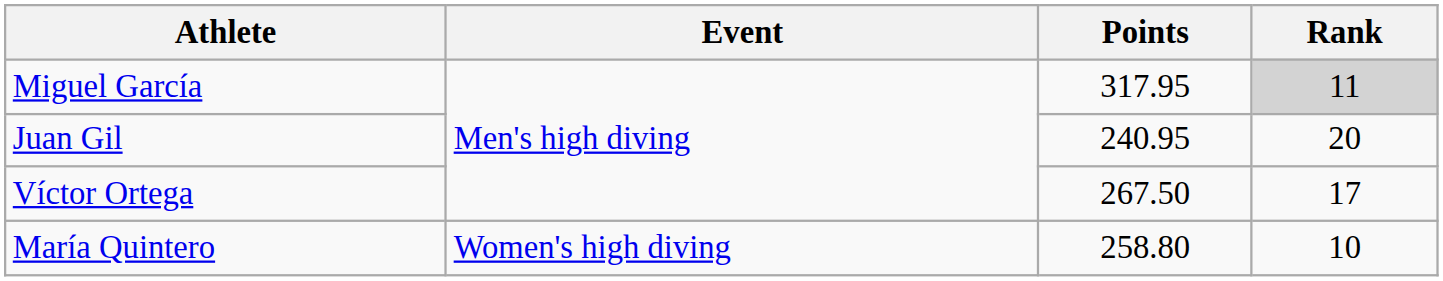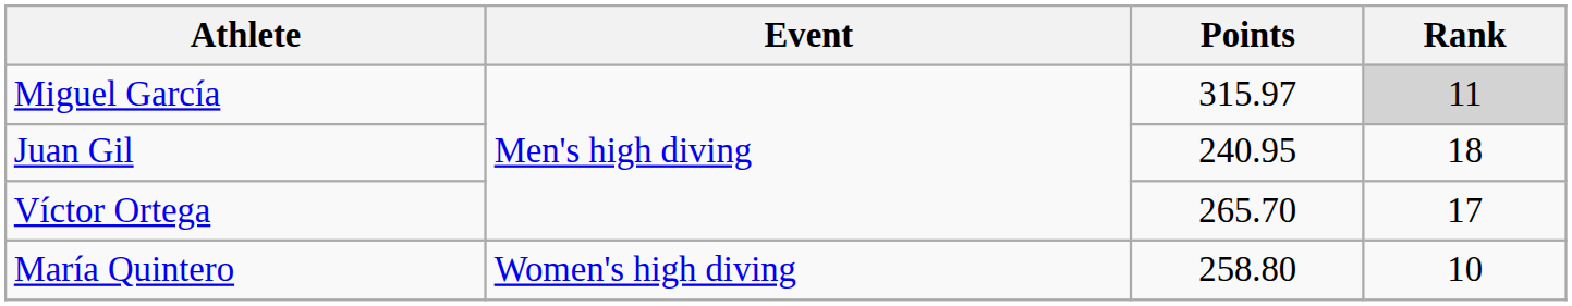Miguel García | Points: 317.95 -> 315.97
Juan Gil | Rank: 20 -> 18
Víctor Ortega | Points: 267.50 -> 265.70
